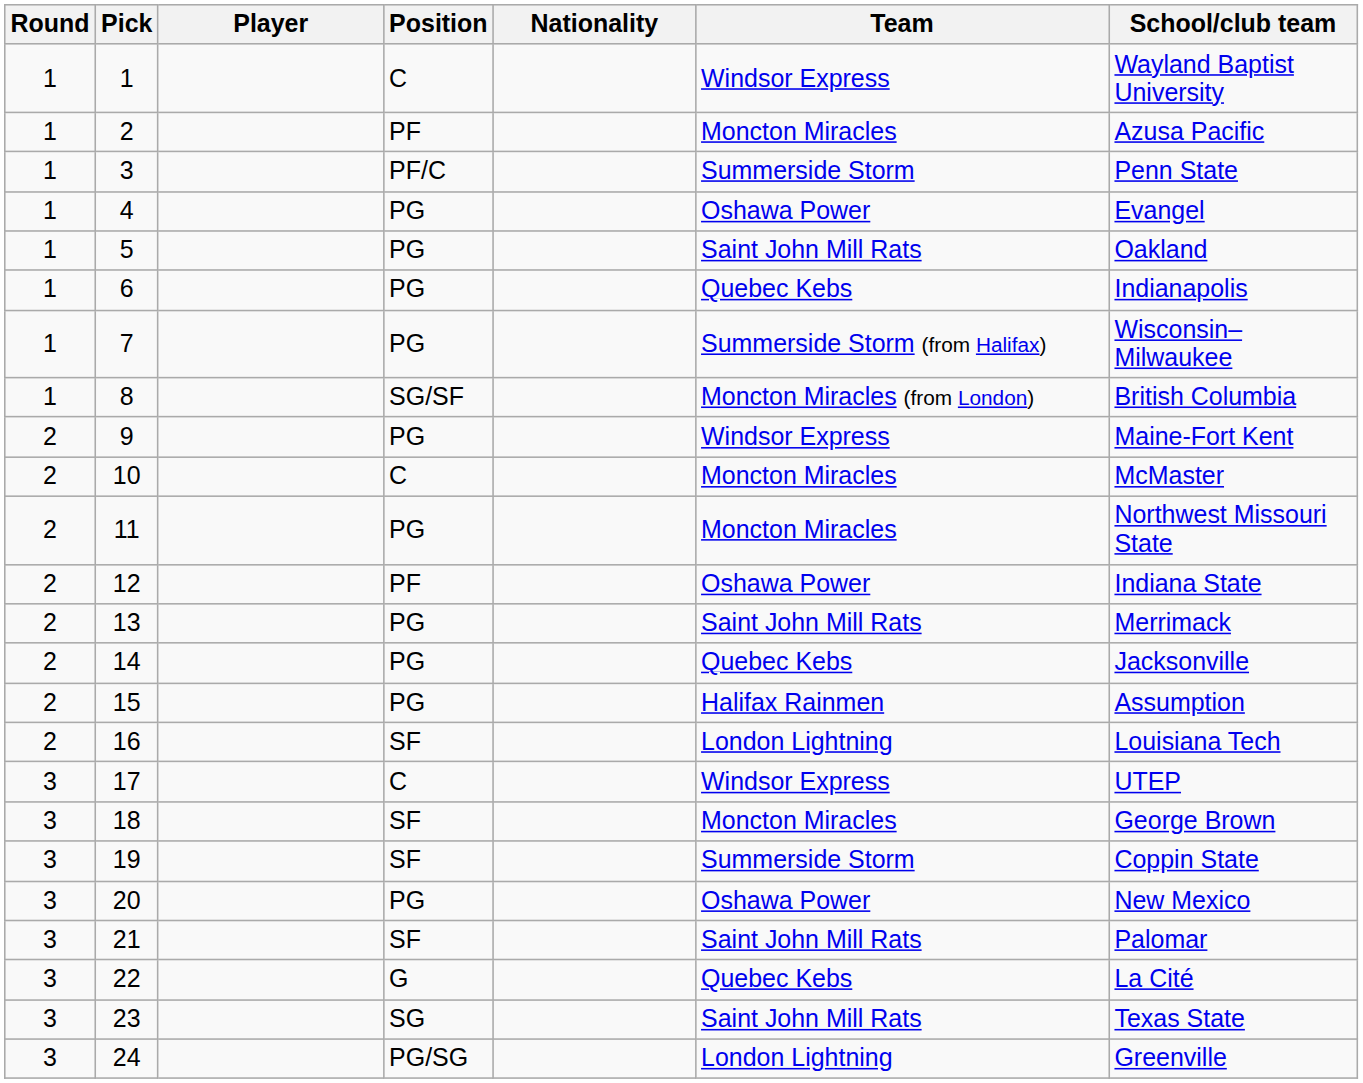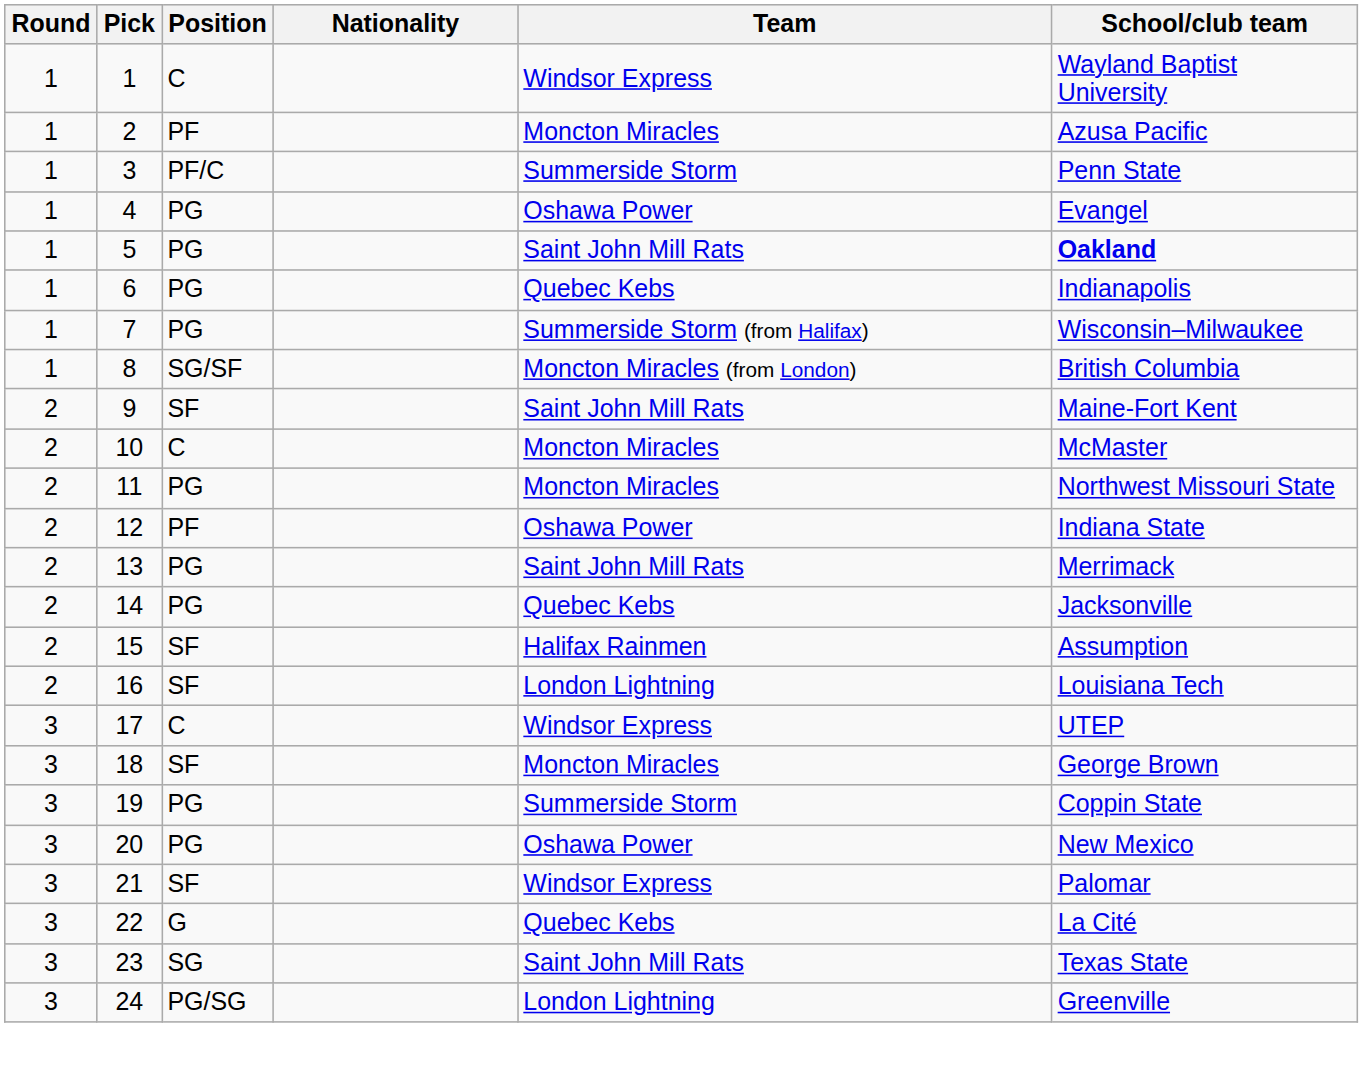- column: Player
5 | School/club team: normal -> bold
9 | Position: PG -> SF
9 | Team: Windsor Express -> Saint John Mill Rats
15 | Position: PG -> SF
19 | Position: SF -> PG
21 | Team: Saint John Mill Rats -> Windsor Express
